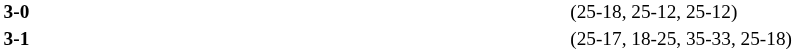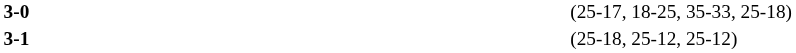3-0 | column 4: (25-18, 25-12, 25-12) -> (25-17, 18-25, 35-33, 25-18)
3-1 | column 4: (25-17, 18-25, 35-33, 25-18) -> (25-18, 25-12, 25-12)
